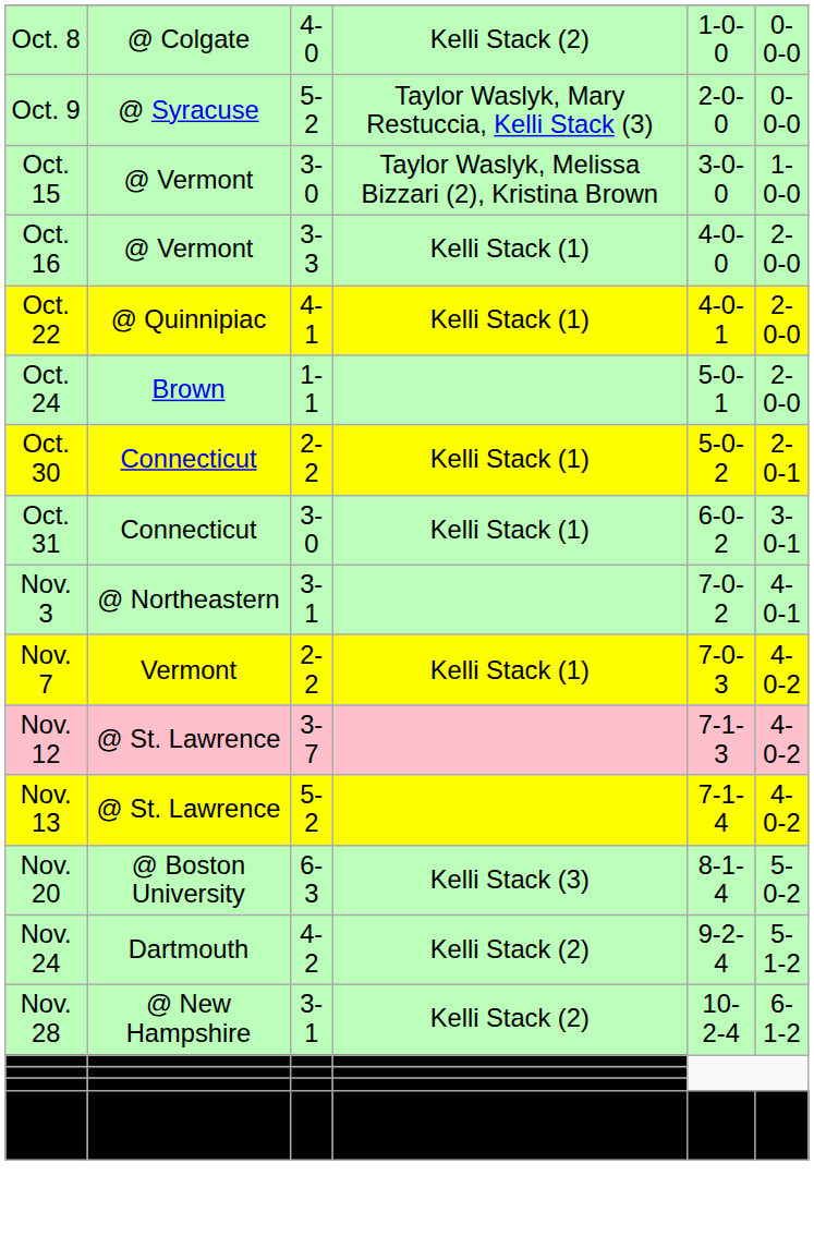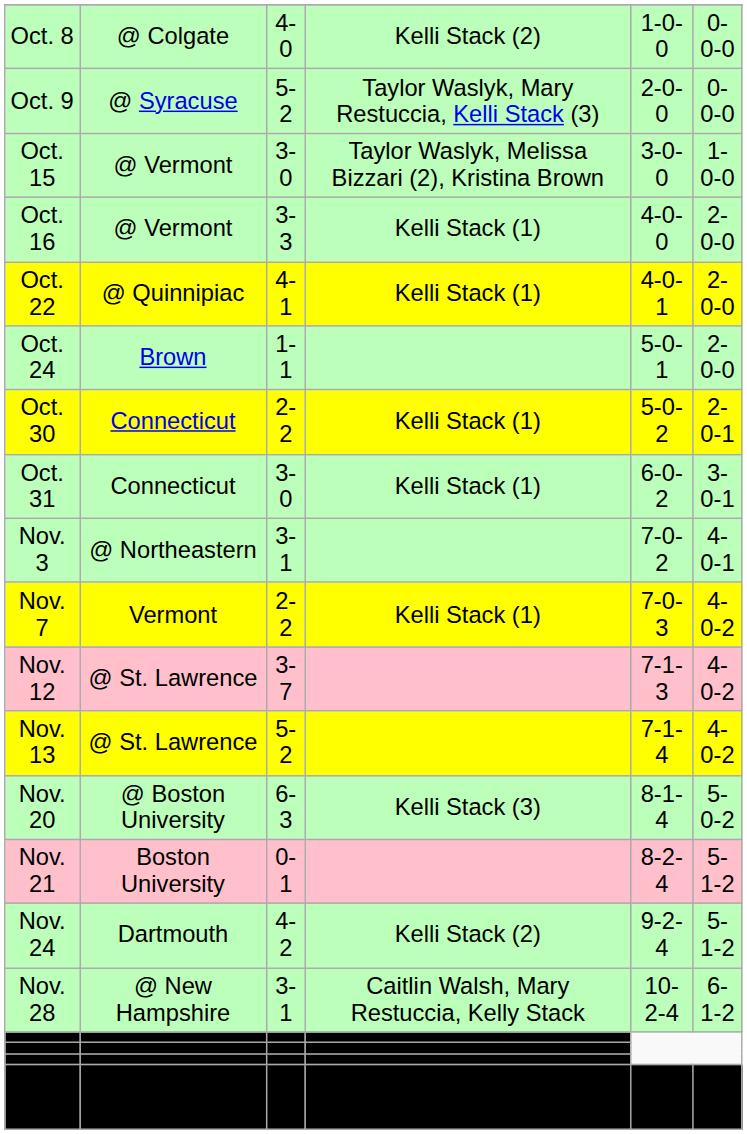+ row: Nov. 21 | Boston University | 0-1 | 8-2-4 | 5-1-2
Nov. 28 | column 4: Kelli Stack (2) -> Caitlin Walsh, Mary Restuccia, Kelly Stack
Feb. 15 | column 4: Caitlin Walsh, Mary Restuccia, Kelly Stack -> Kelli Stack (2)
